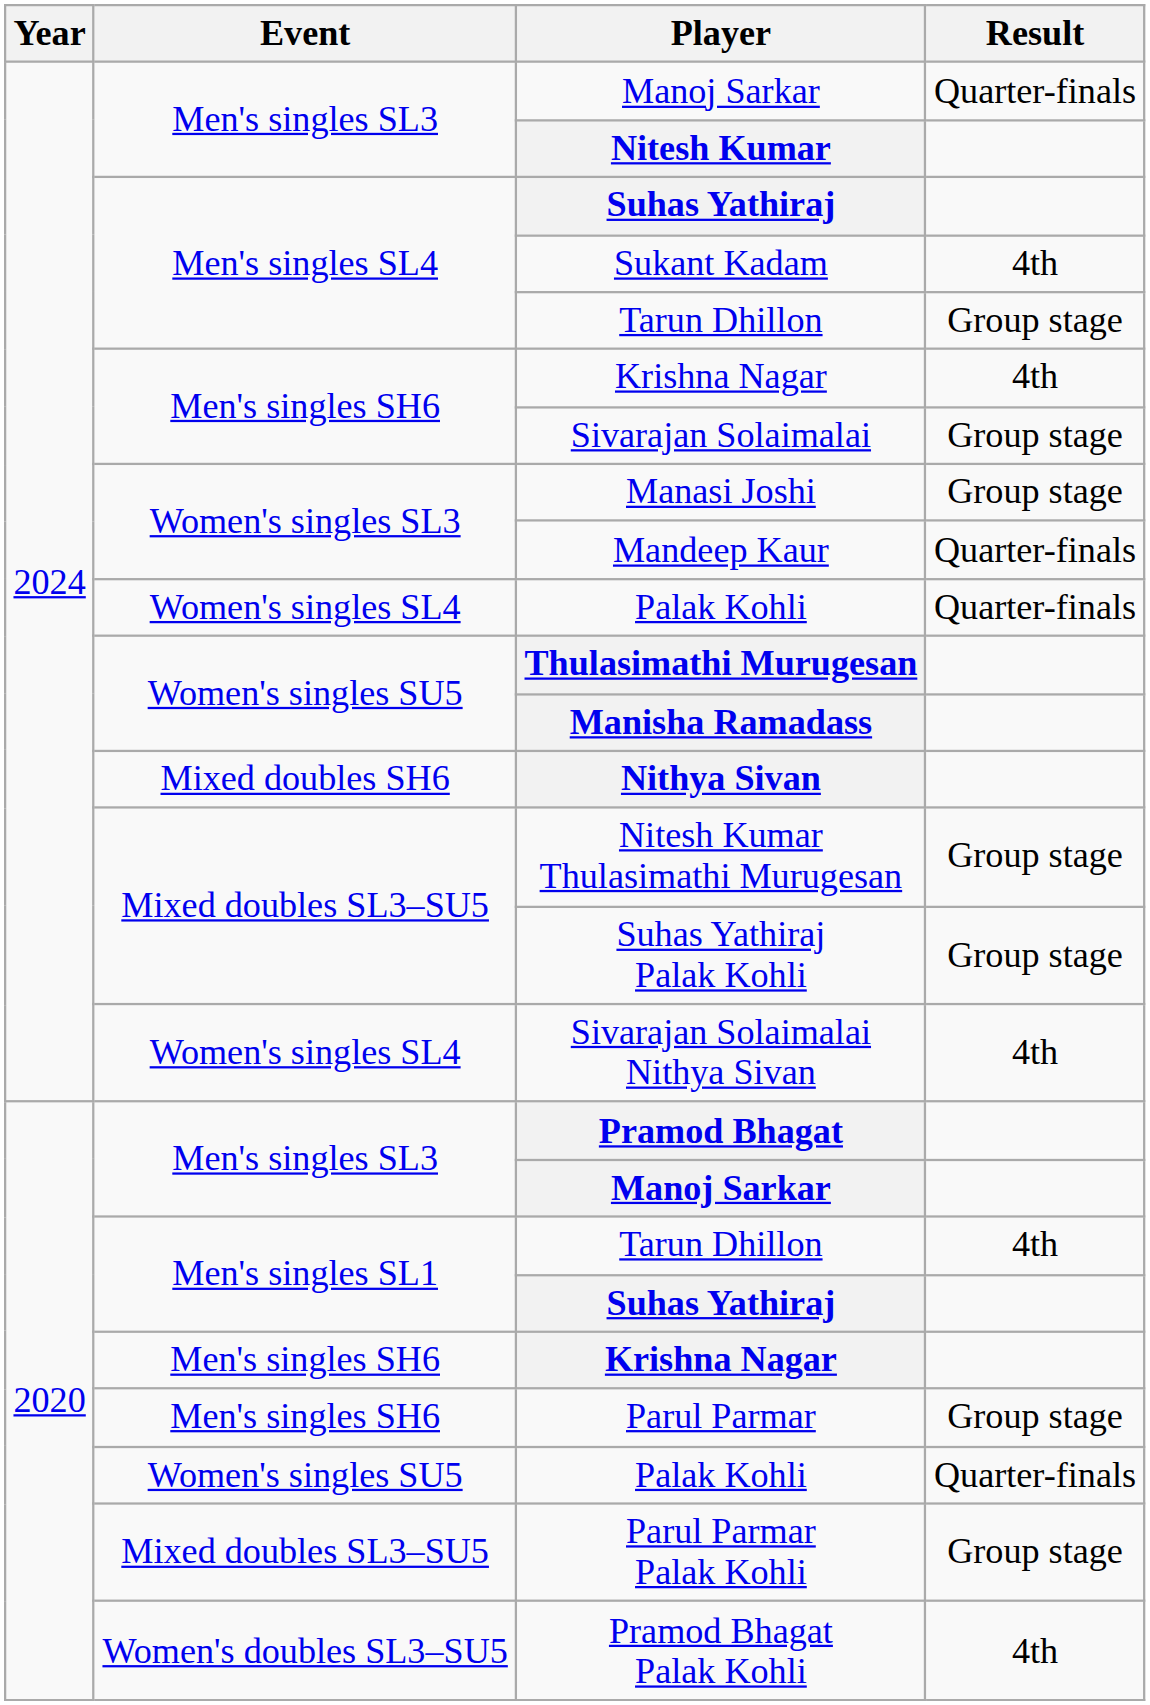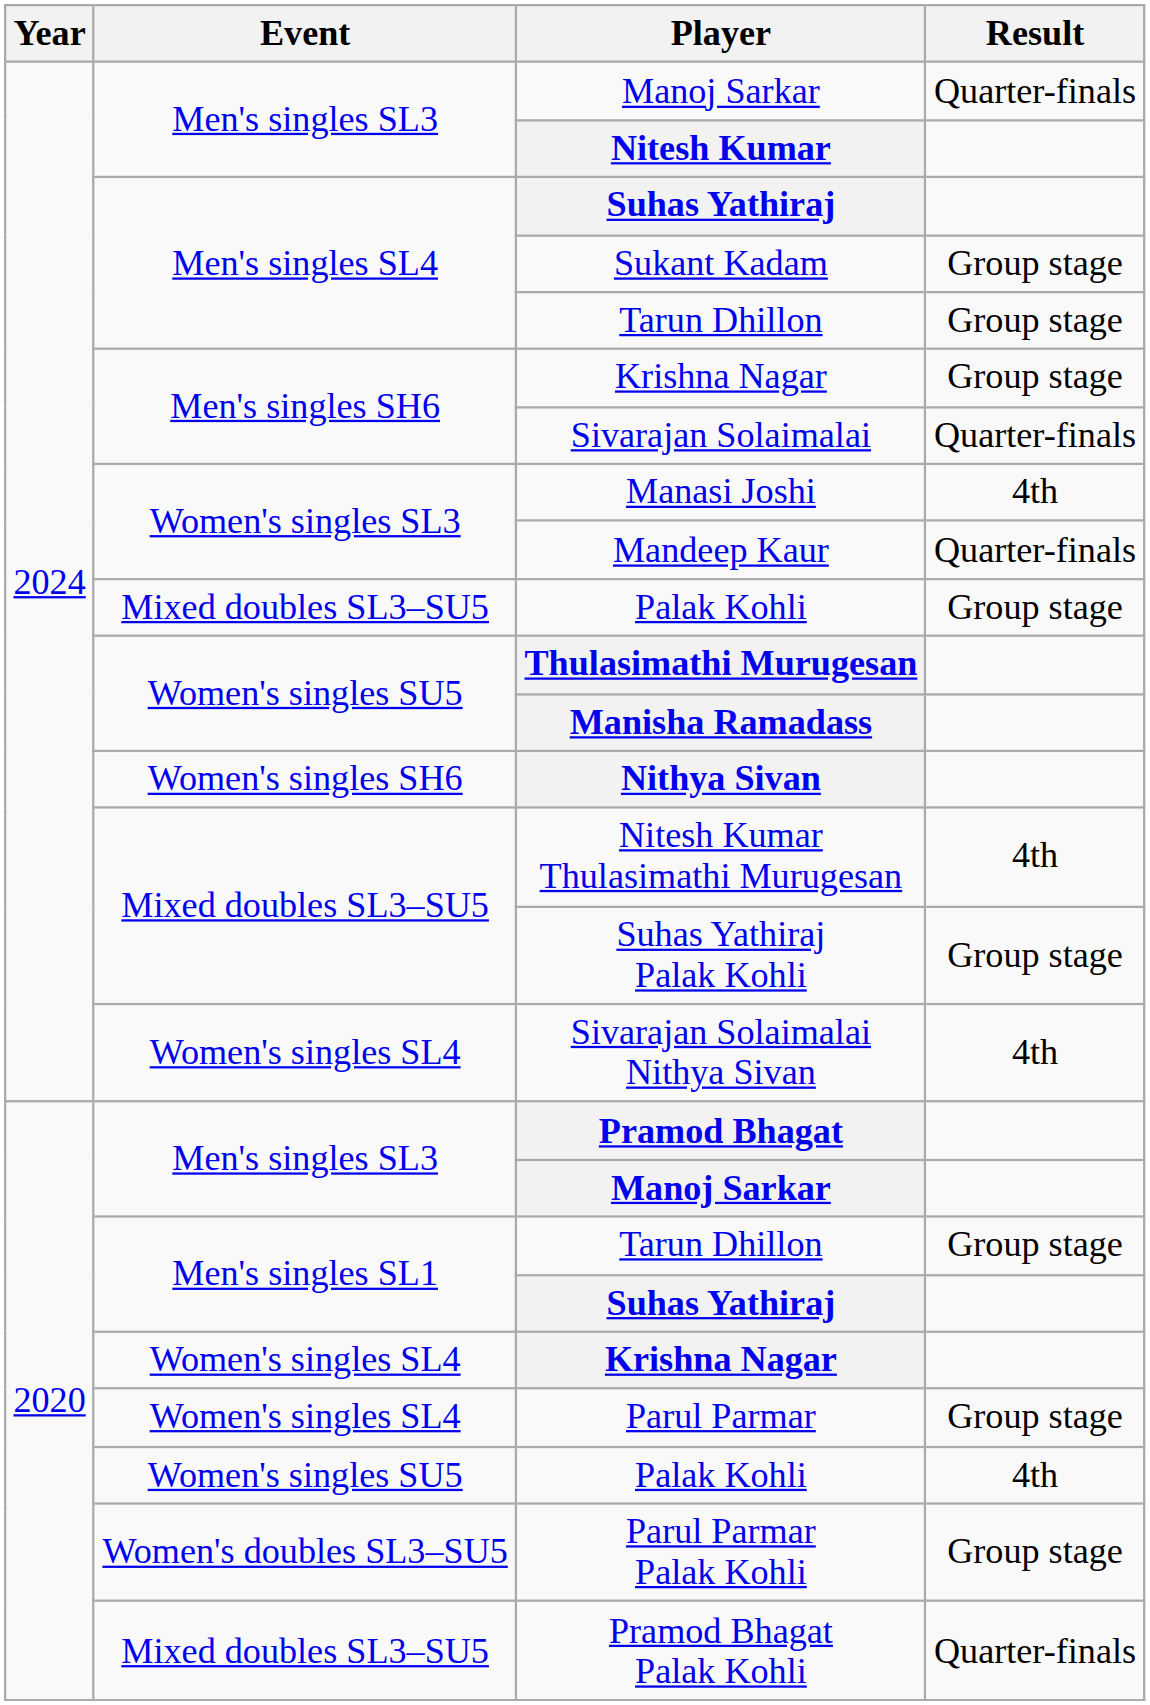Sukant Kadam | Result: 4th -> Group stage
2024 / Krishna Nagar | Result: 4th -> Group stage
Sivarajan Solaimalai | Result: Group stage -> Quarter-finals
Manasi Joshi | Result: Group stage -> 4th
2024 / Palak Kohli | Event: Women's singles SL4 -> Mixed doubles SL3–SU5
2024 / Palak Kohli | Result: Quarter-finals -> Group stage
Nithya Sivan | Event: Mixed doubles SH6 -> Women's singles SH6
Nitesh Kumar Thulasimathi Murugesan | Result: Group stage -> 4th
2020 / Tarun Dhillon | Result: 4th -> Group stage
2020 / Krishna Nagar | Event: Men's singles SH6 -> Women's singles SL4
Parul Parmar | Event: Men's singles SH6 -> Women's singles SL4
2020 / Palak Kohli | Result: Quarter-finals -> 4th
Parul Parmar Palak Kohli | Event: Mixed doubles SL3–SU5 -> Women's doubles SL3–SU5
Pramod Bhagat Palak Kohli | Event: Women's doubles SL3–SU5 -> Mixed doubles SL3–SU5
Pramod Bhagat Palak Kohli | Result: 4th -> Quarter-finals
